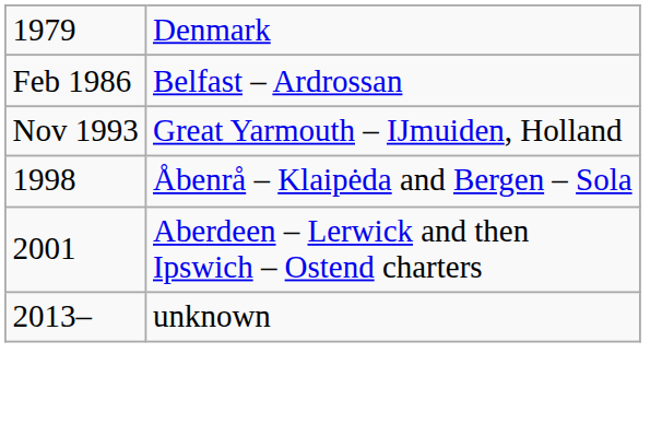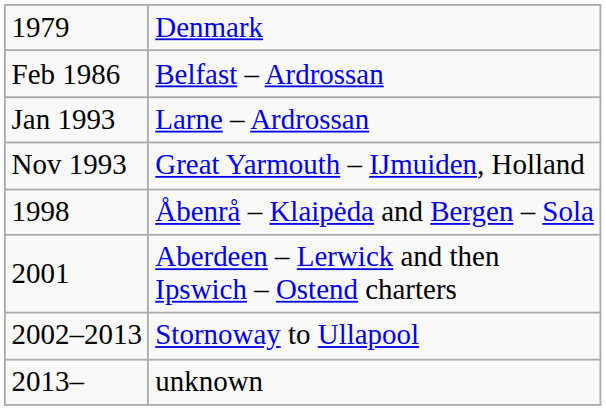+ row: Jan 1993 | Larne – Ardrossan
+ row: 2002–2013 | Stornoway to Ullapool
